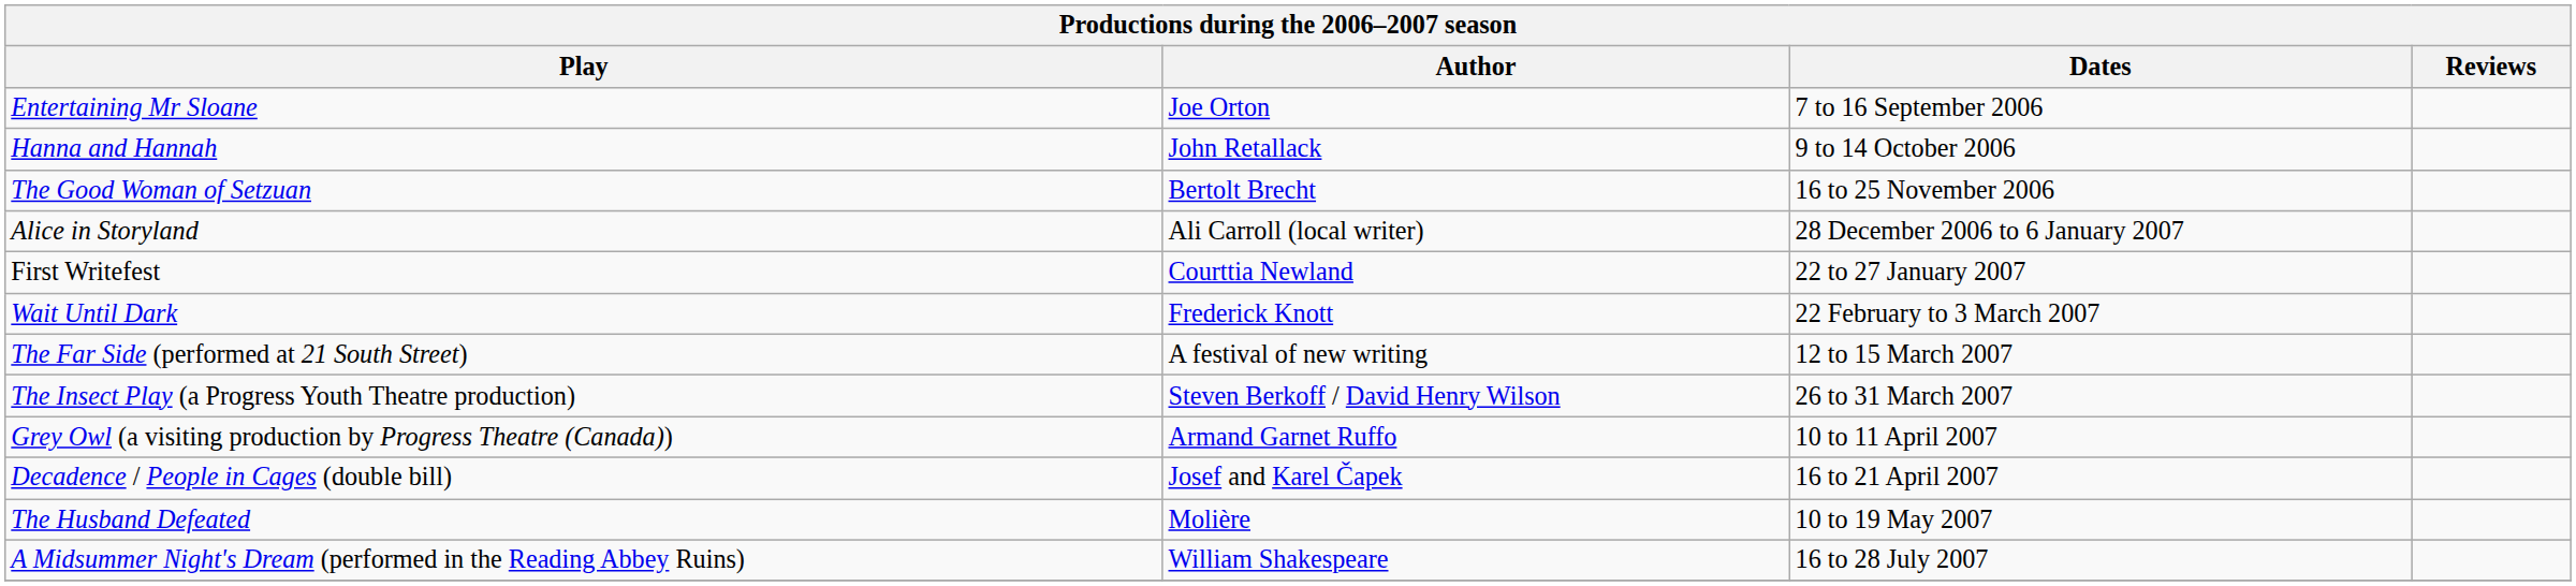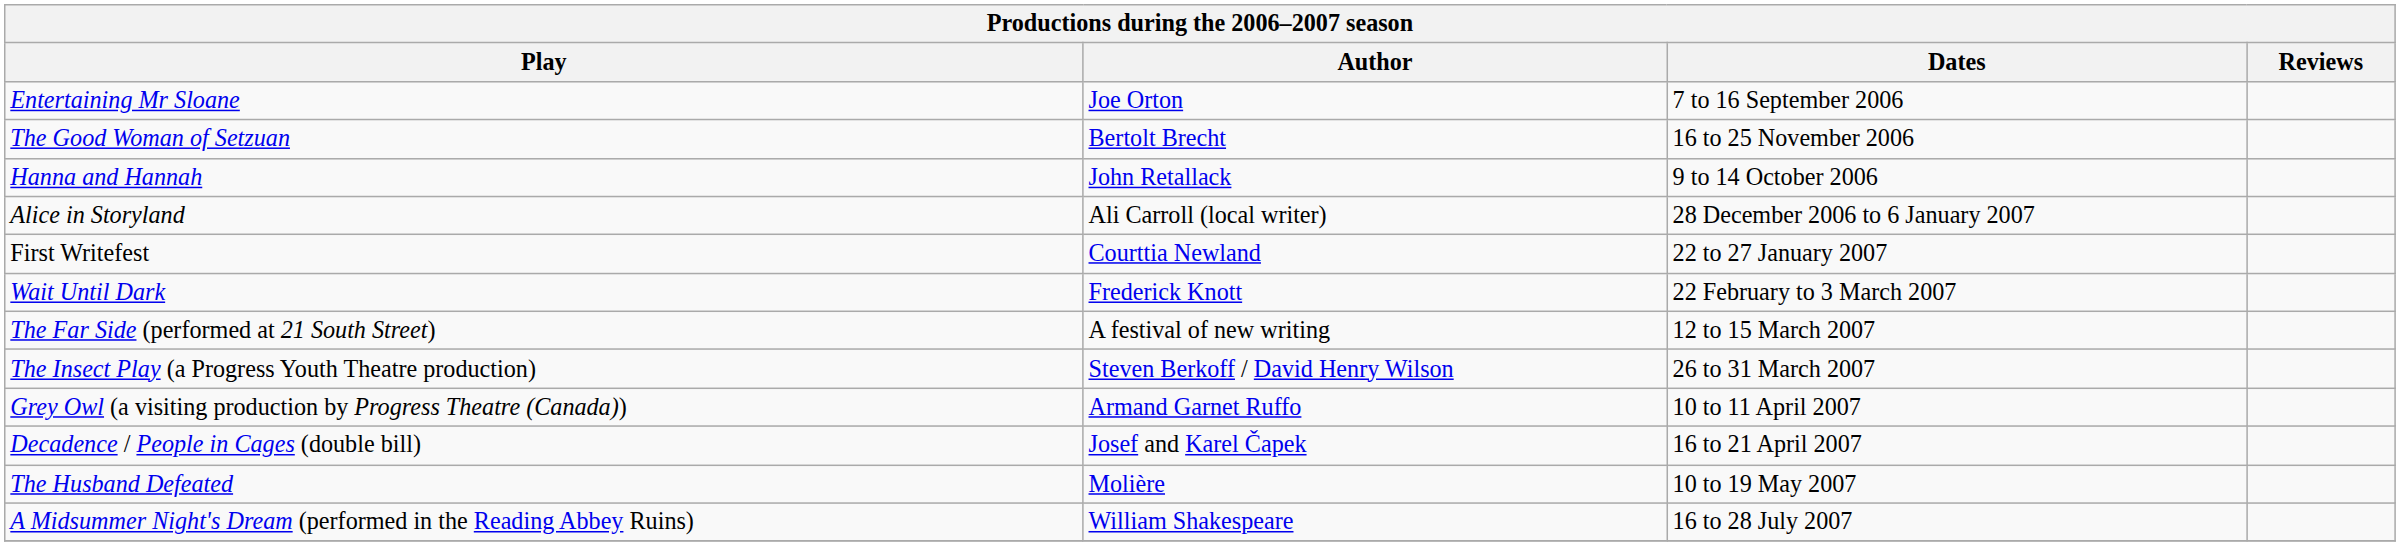rows swapped: Hanna and Hannah <-> The Good Woman of Setzuan
